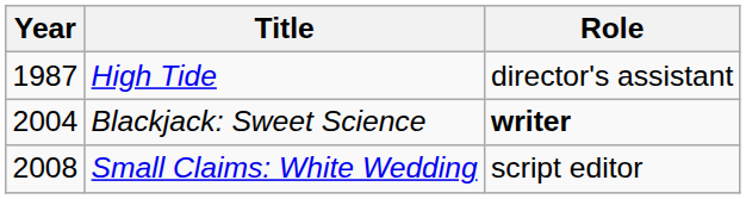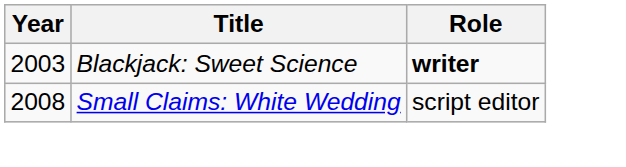- row: 1987 | High Tide | director's assistant
Blackjack: Sweet Science | Year: 2004 -> 2003
